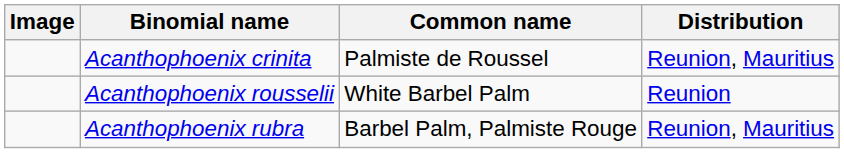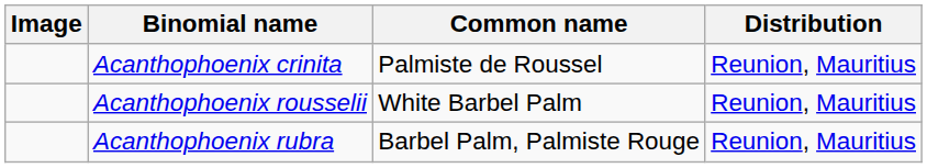Acanthophoenix rousselii | Distribution: Reunion -> Reunion, Mauritius
